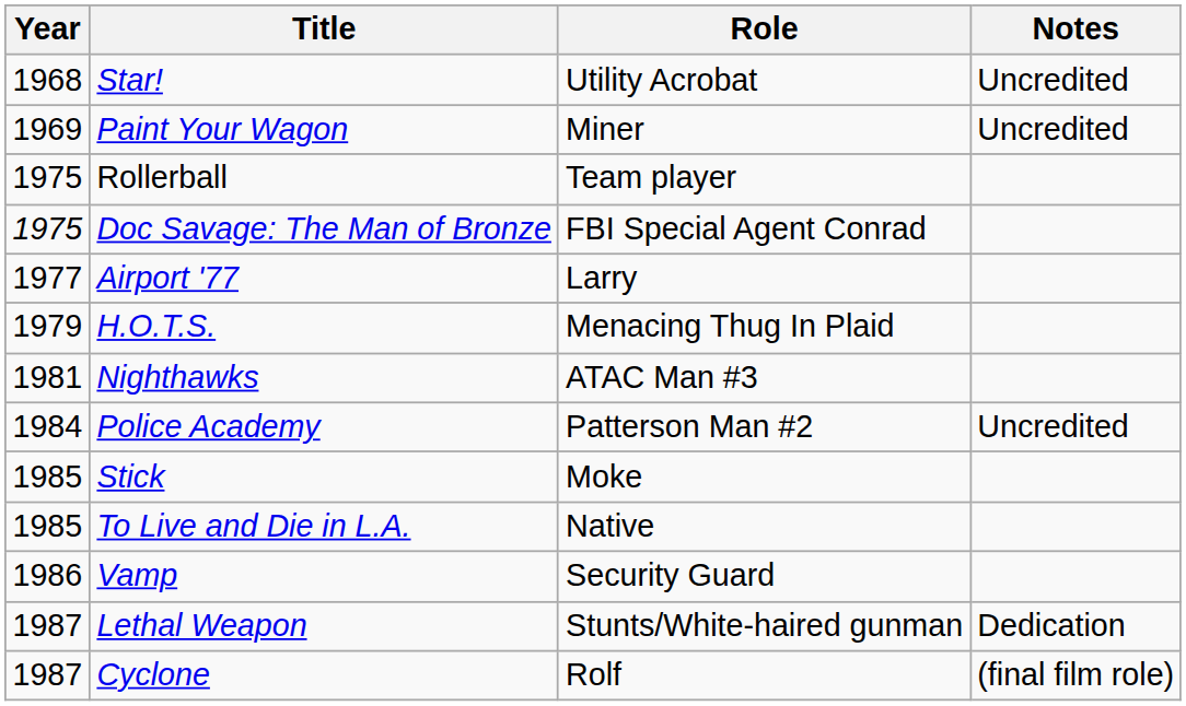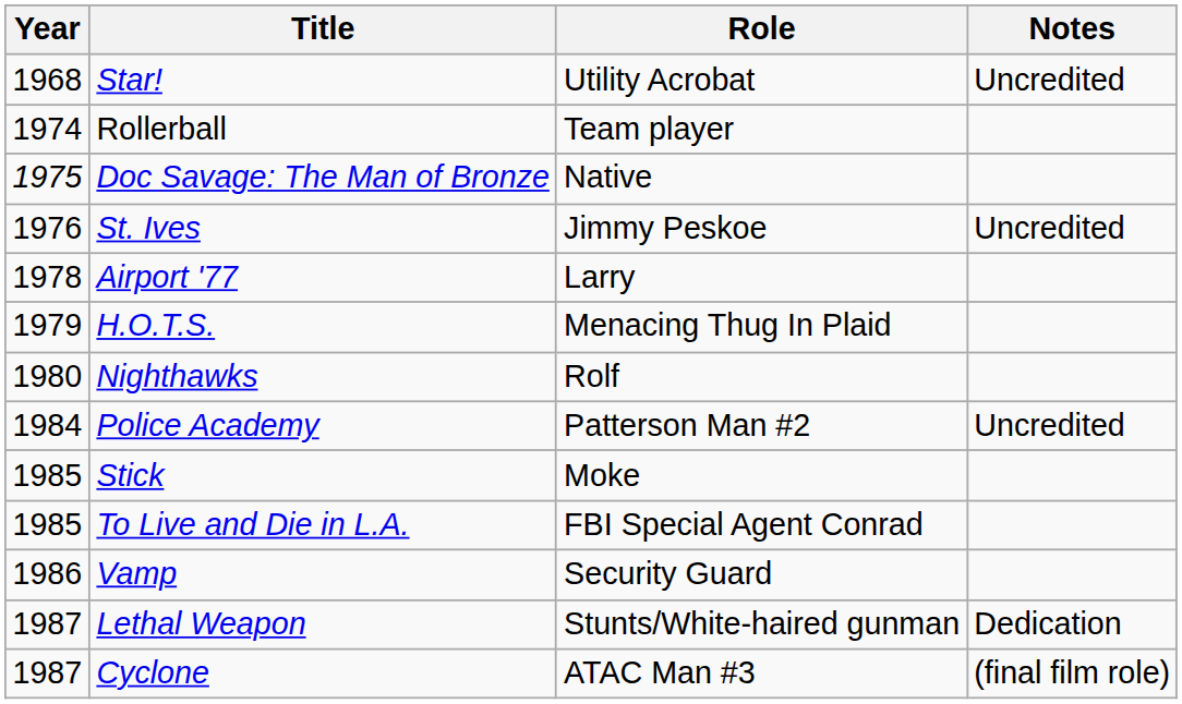- row: 1969 | Paint Your Wagon | Miner | Uncredited
Rollerball | Year: 1975 -> 1974
Doc Savage: The Man of Bronze | Role: FBI Special Agent Conrad -> Native
+ row: 1976 | St. Ives | Jimmy Peskoe | Uncredited
Airport '77 | Year: 1977 -> 1978
Nighthawks | Year: 1981 -> 1980
Nighthawks | Role: ATAC Man #3 -> Rolf
To Live and Die in L.A. | Role: Native -> FBI Special Agent Conrad
Cyclone | Role: Rolf -> ATAC Man #3
